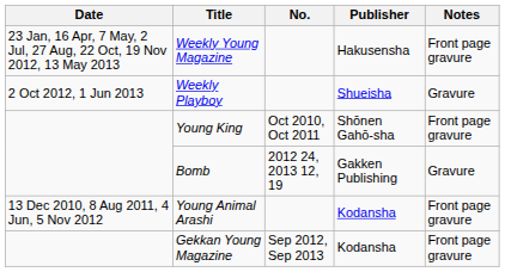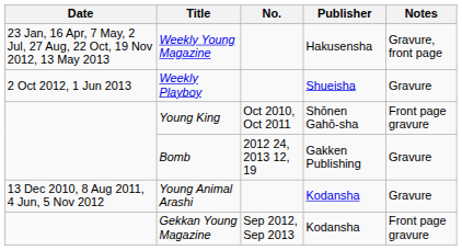Weekly Young Magazine | Notes: Front page gravure -> Gravure, front page
Young Animal Arashi | Notes: Front page gravure -> Gravure
